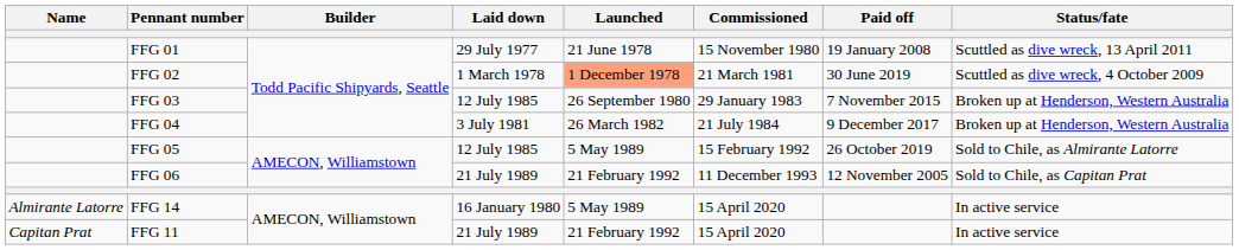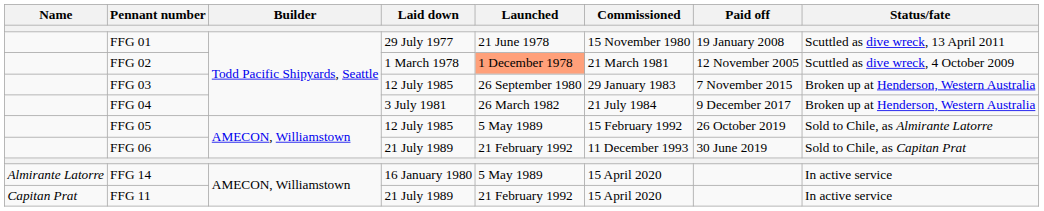FFG 02 | Paid off: 30 June 2019 -> 12 November 2005
FFG 06 | Paid off: 12 November 2005 -> 30 June 2019
